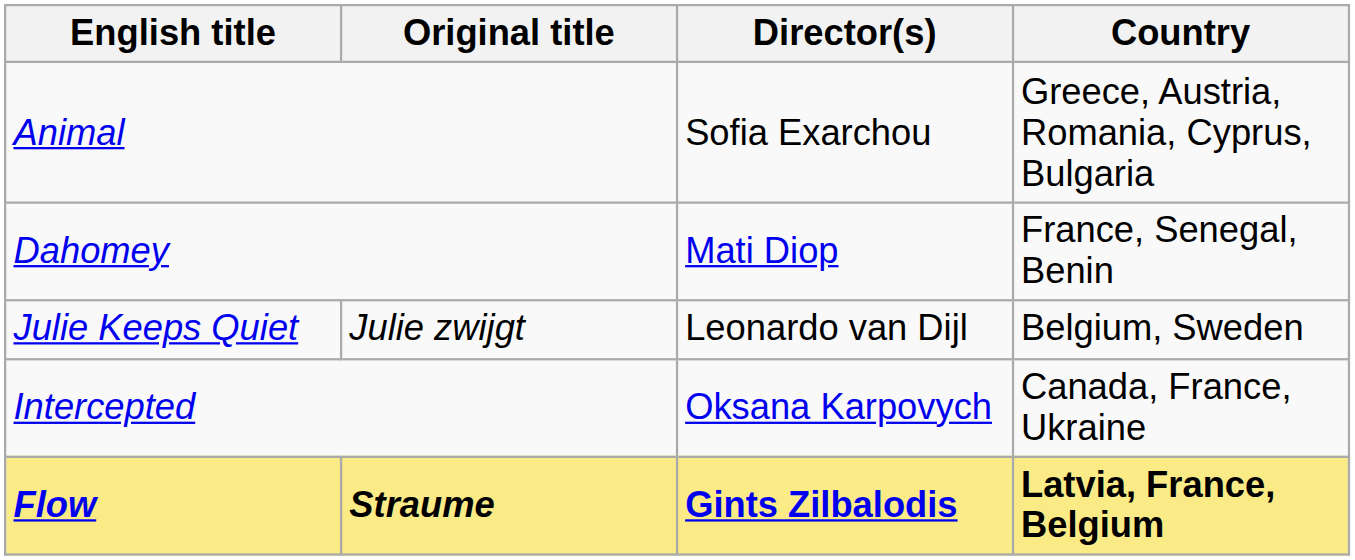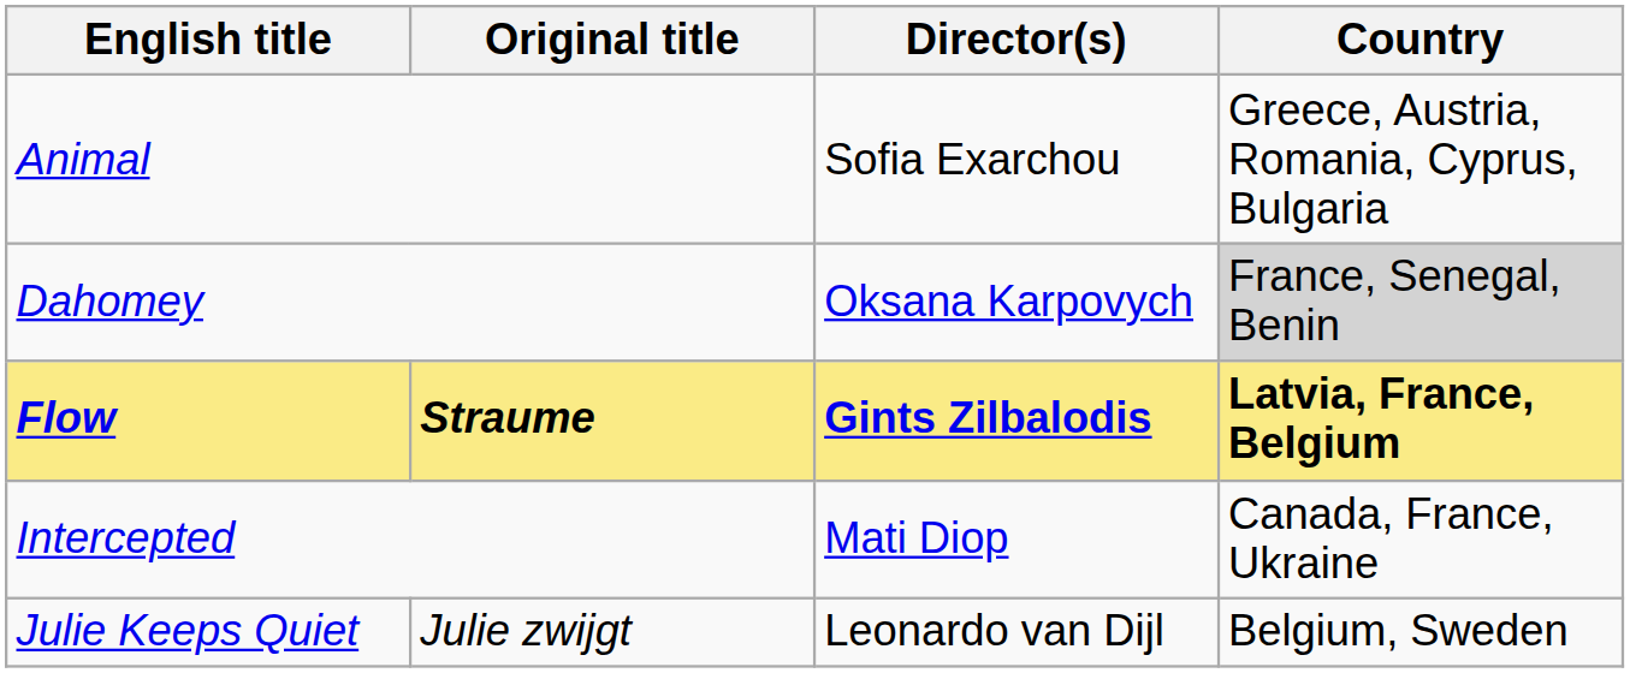Dahomey | Director(s): Mati Diop -> Oksana Karpovych
Dahomey | Country: no background -> lightgrey background
rows swapped: Flow <-> Julie Keeps Quiet
Intercepted | Director(s): Oksana Karpovych -> Mati Diop
